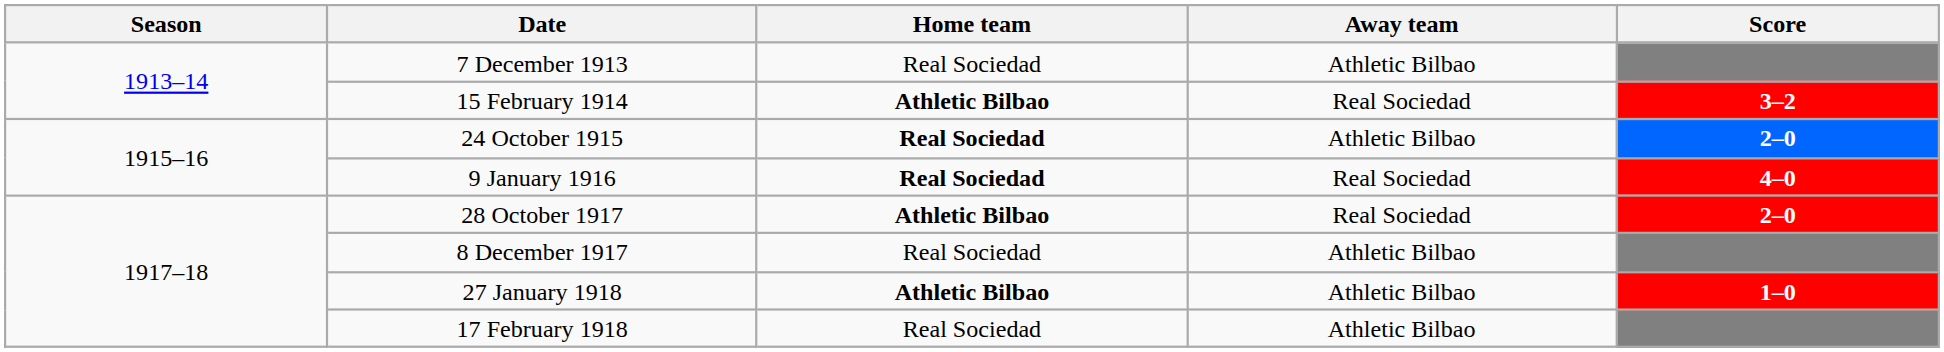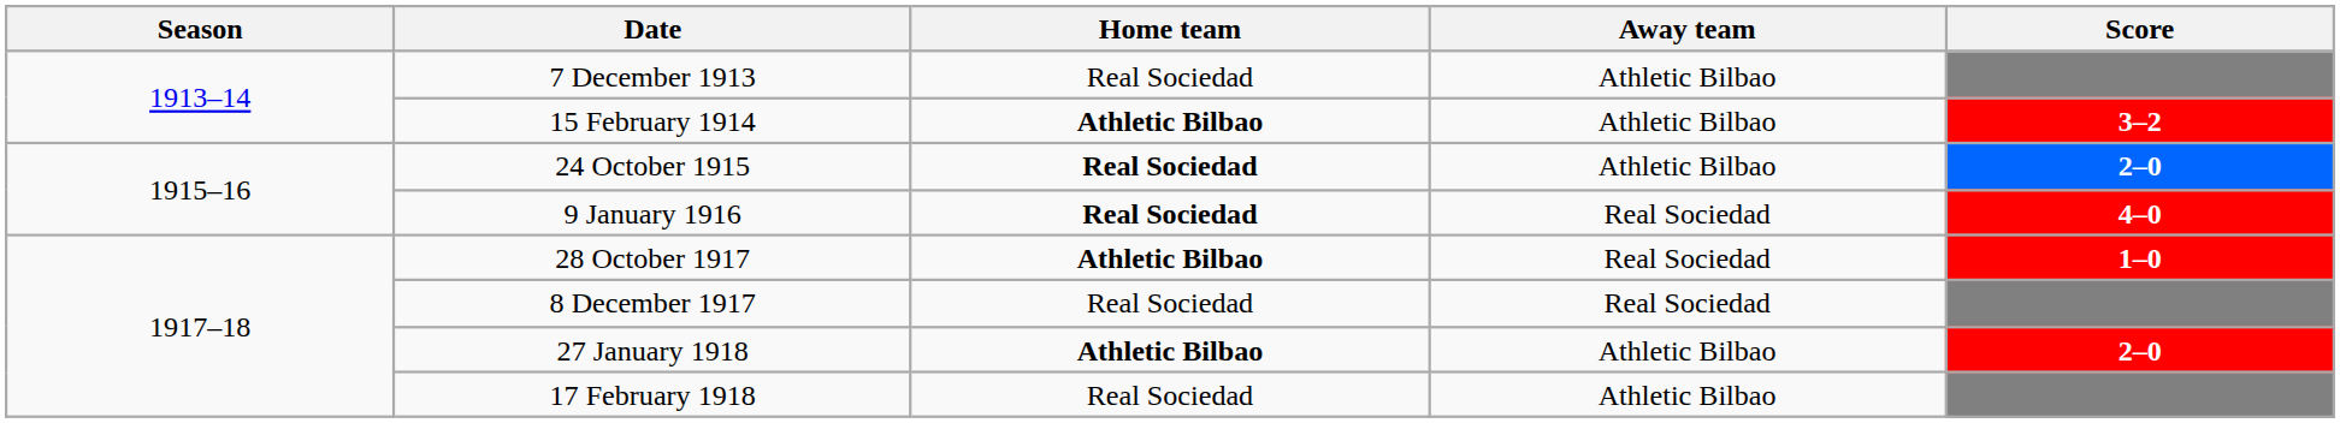15 February 1914 | Away team: Real Sociedad -> Athletic Bilbao
28 October 1917 | Score: 2–0 -> 1–0
8 December 1917 | Away team: Athletic Bilbao -> Real Sociedad
27 January 1918 | Score: 1–0 -> 2–0
